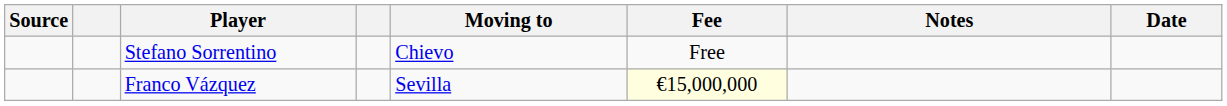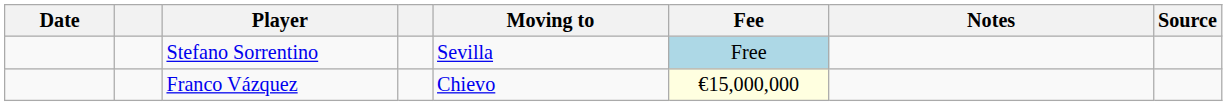columns swapped: Date <-> Source
Stefano Sorrentino | Moving to: Chievo -> Sevilla
Stefano Sorrentino | Fee: no background -> lightblue background
Franco Vázquez | Moving to: Sevilla -> Chievo
